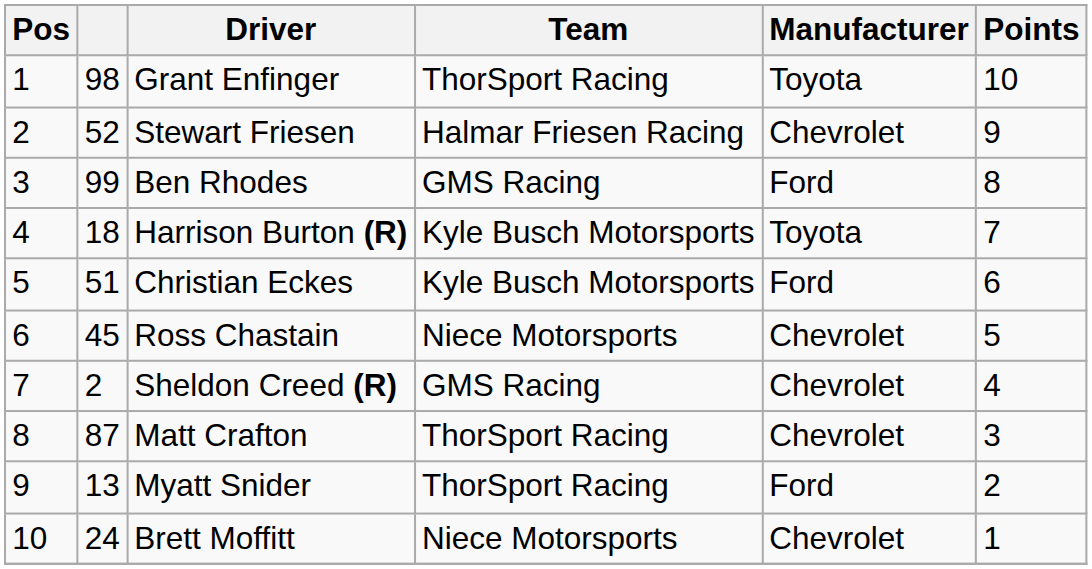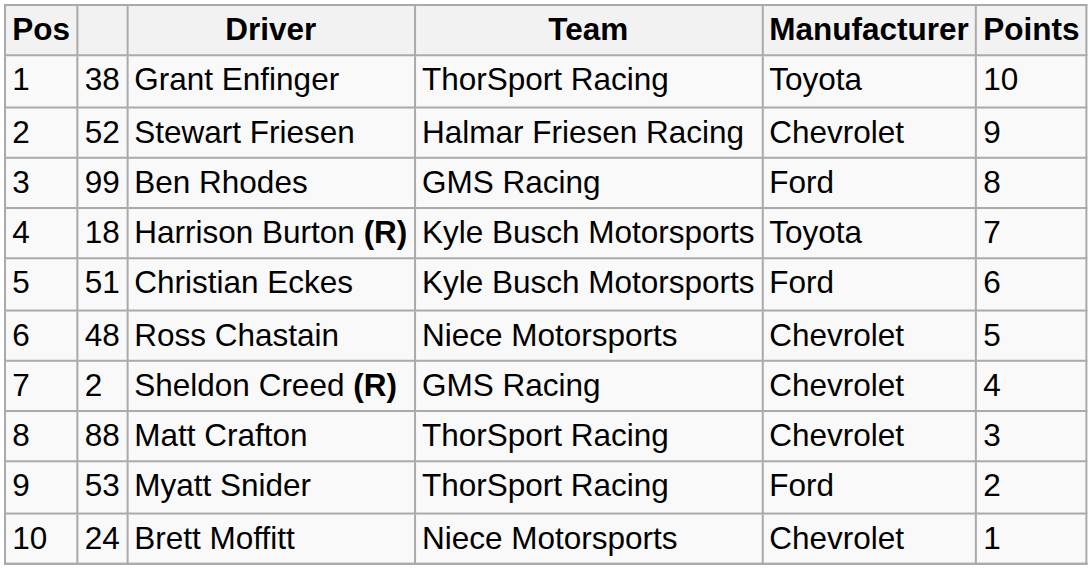Grant Enfinger | column 2: 98 -> 38
Ross Chastain | column 2: 45 -> 48
Matt Crafton | column 2: 87 -> 88
Myatt Snider | column 2: 13 -> 53
